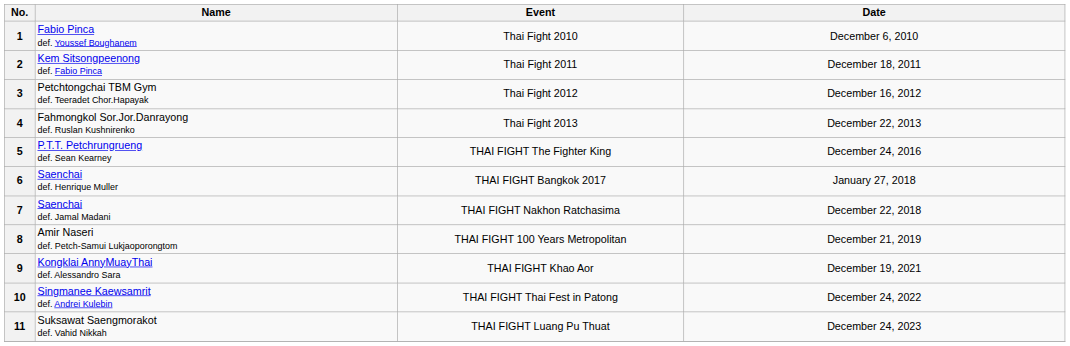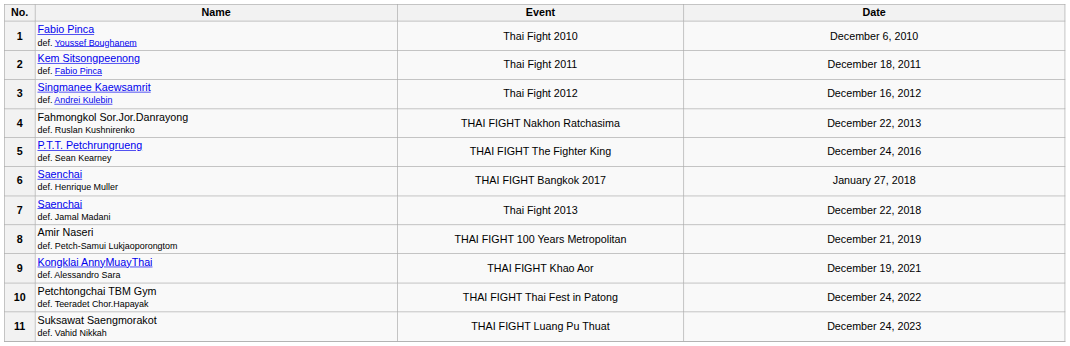3 | Name: Petchtongchai TBM Gym def. Teeradet Chor.Hapayak -> Singmanee Kaewsamrit def. Andrei Kulebin
4 | Event: Thai Fight 2013 -> THAI FIGHT Nakhon Ratchasima
7 | Event: THAI FIGHT Nakhon Ratchasima -> Thai Fight 2013
10 | Name: Singmanee Kaewsamrit def. Andrei Kulebin -> Petchtongchai TBM Gym def. Teeradet Chor.Hapayak
